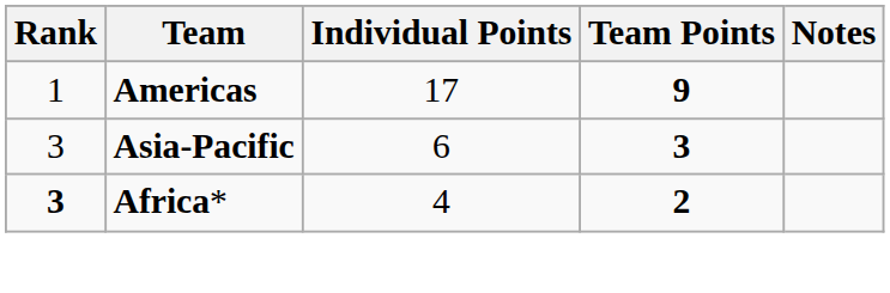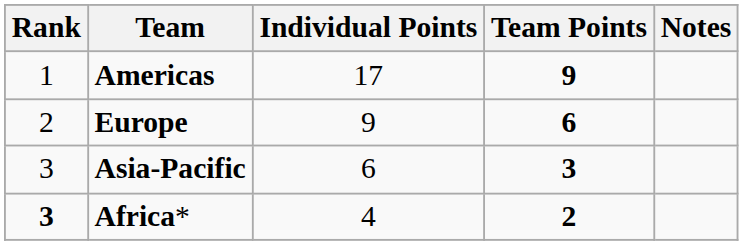+ row: 2 | Europe | 9 | 6
